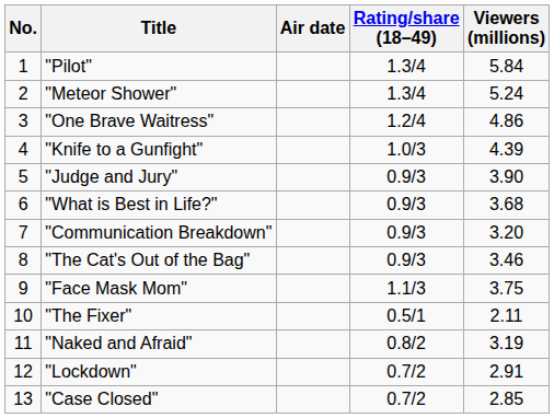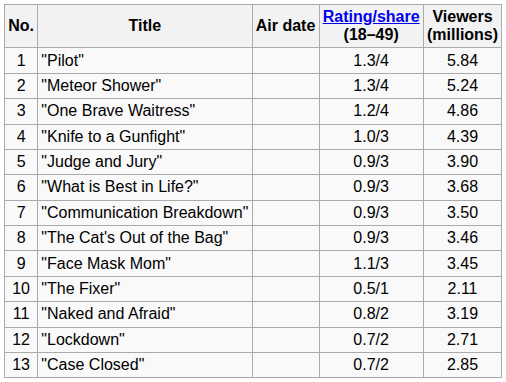"Communication Breakdown" | Viewers (millions): 3.20 -> 3.50
"Face Mask Mom" | Viewers (millions): 3.75 -> 3.45
"Lockdown" | Viewers (millions): 2.91 -> 2.71
